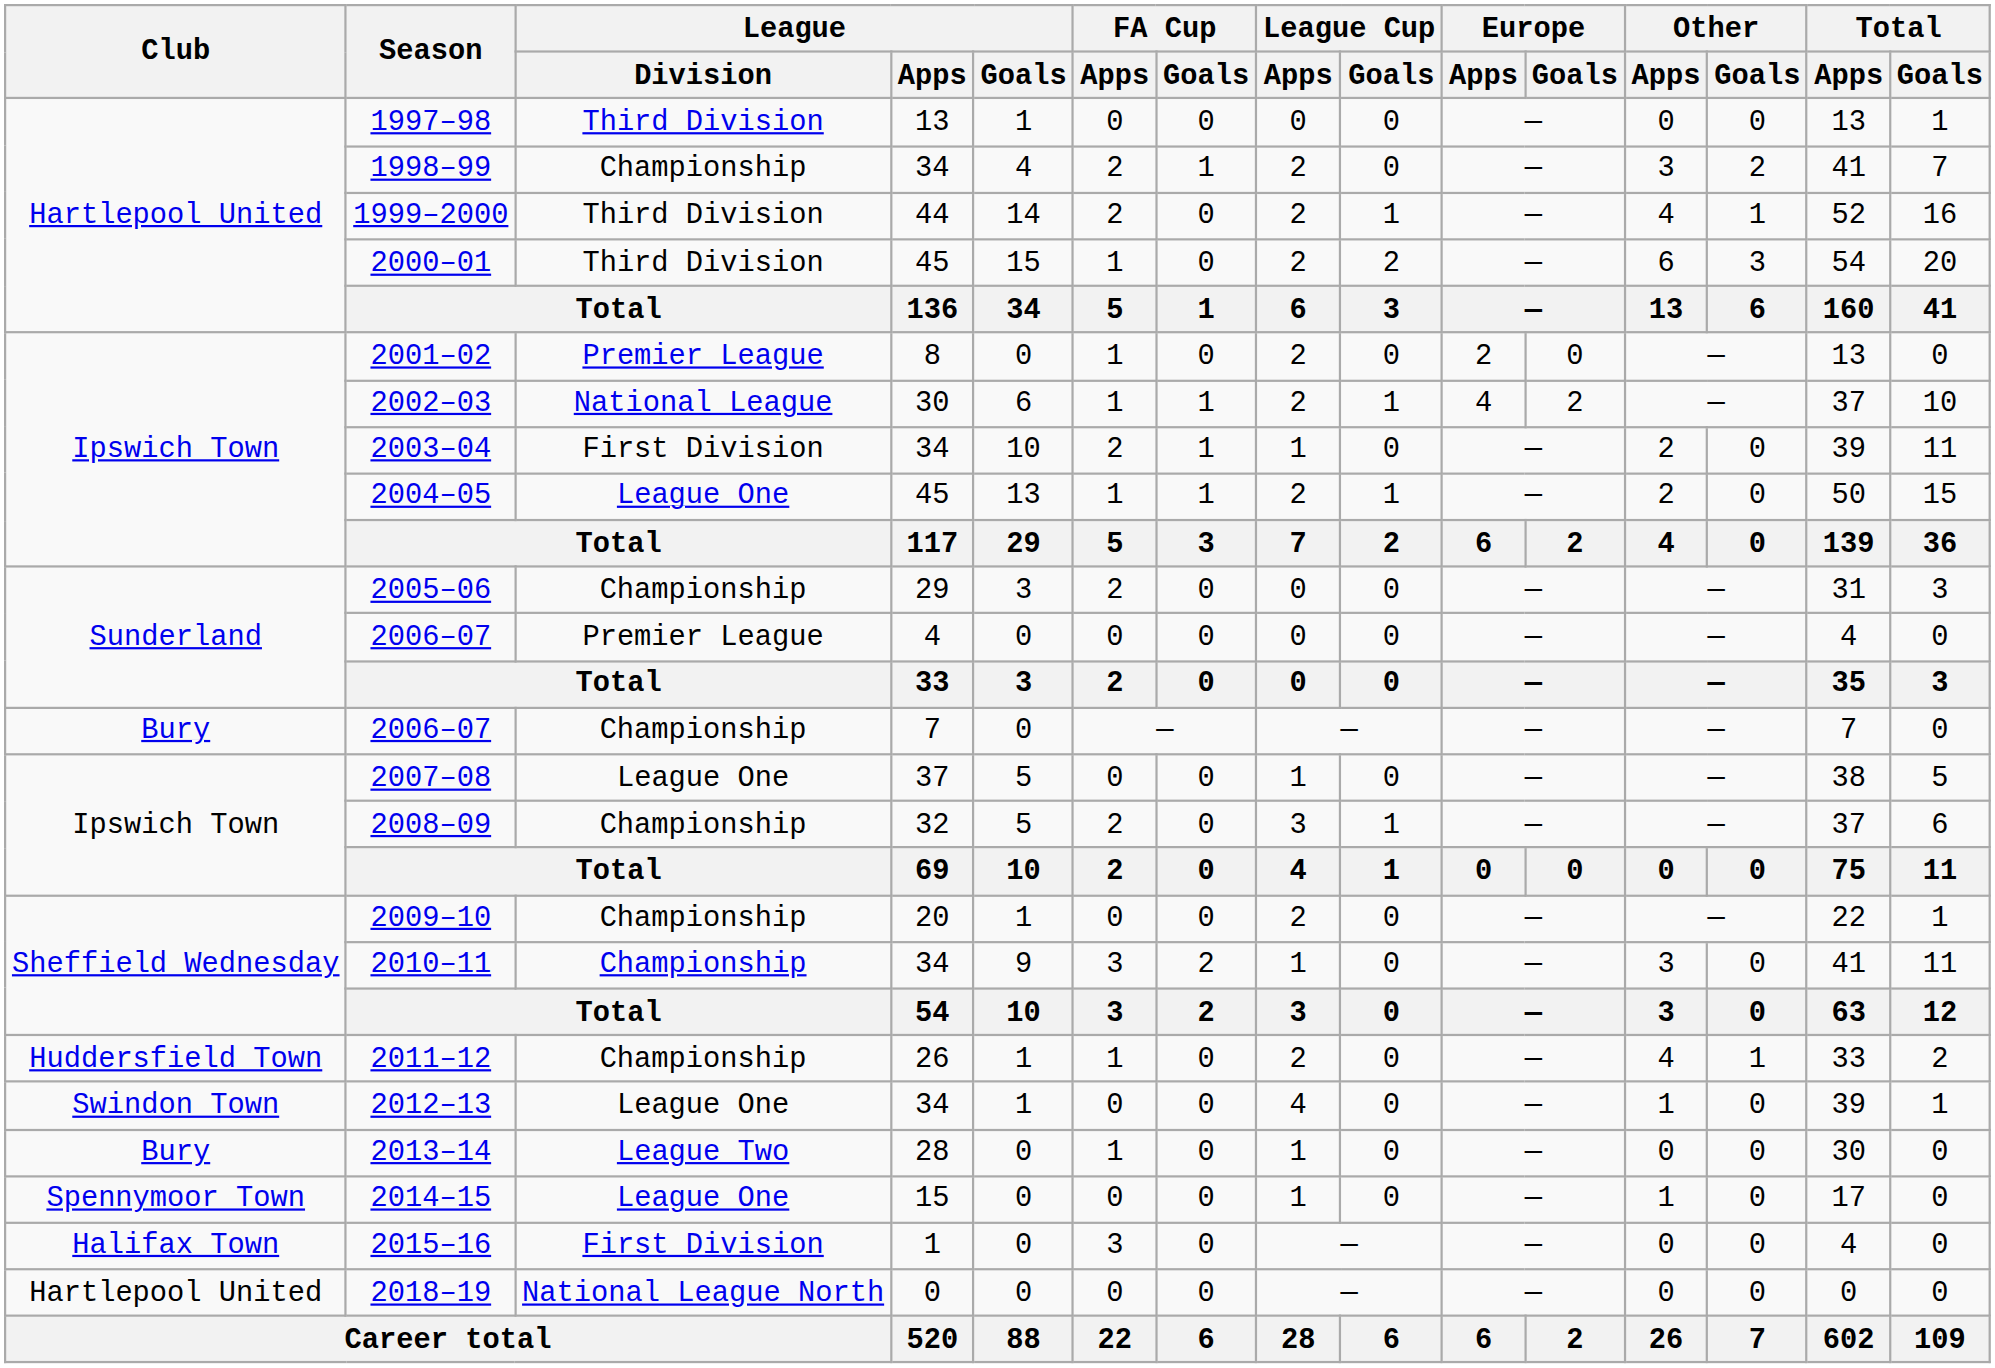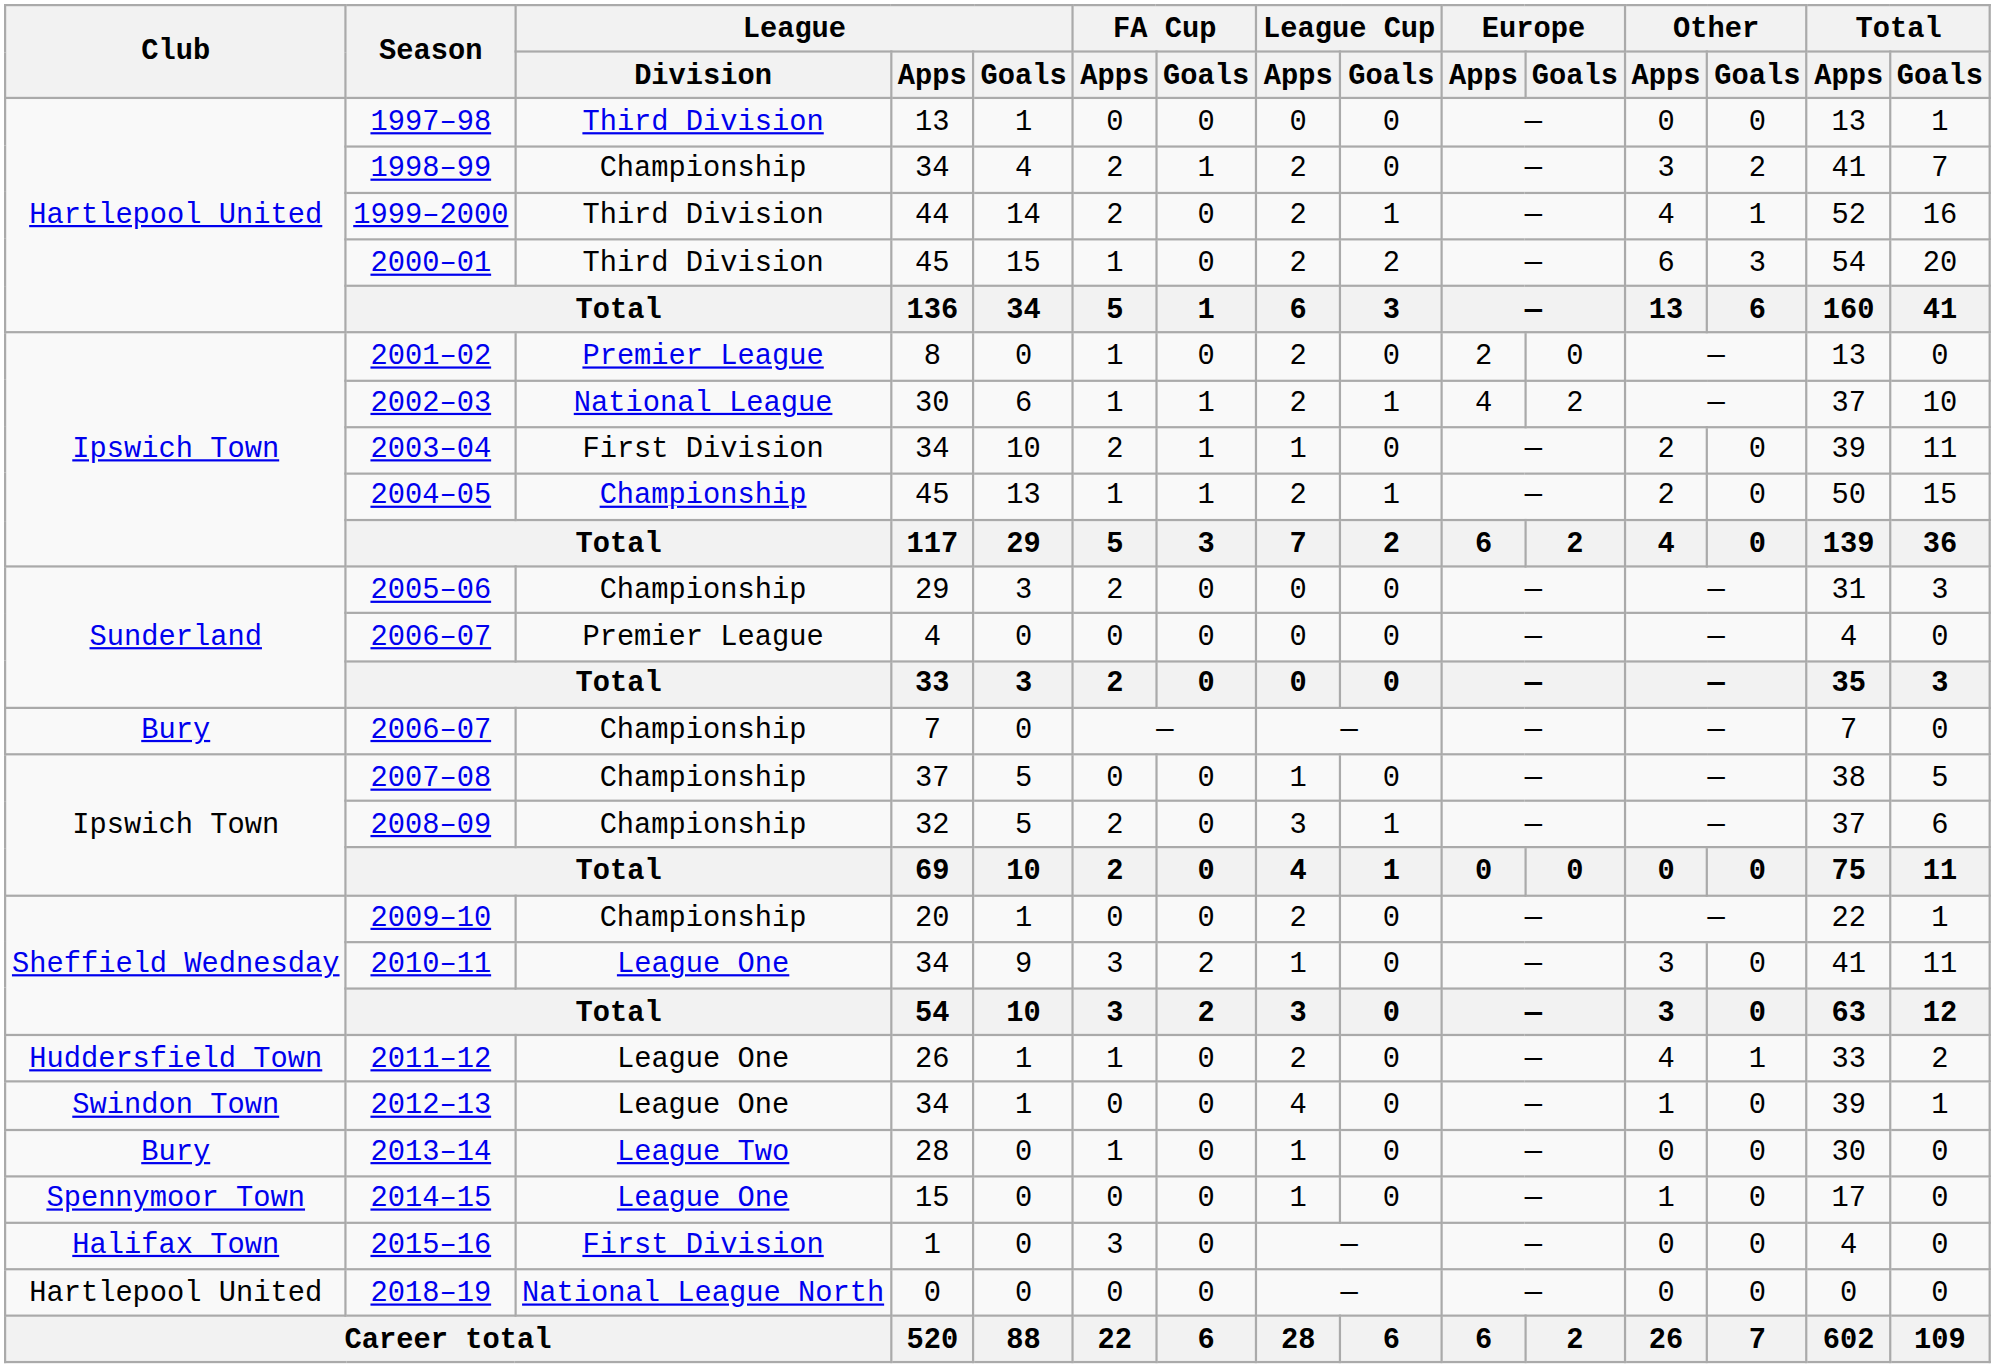2004–05 | League / Division: League One -> Championship
2007–08 | League / Division: League One -> Championship
2010–11 | League / Division: Championship -> League One
2011–12 | League / Division: Championship -> League One
